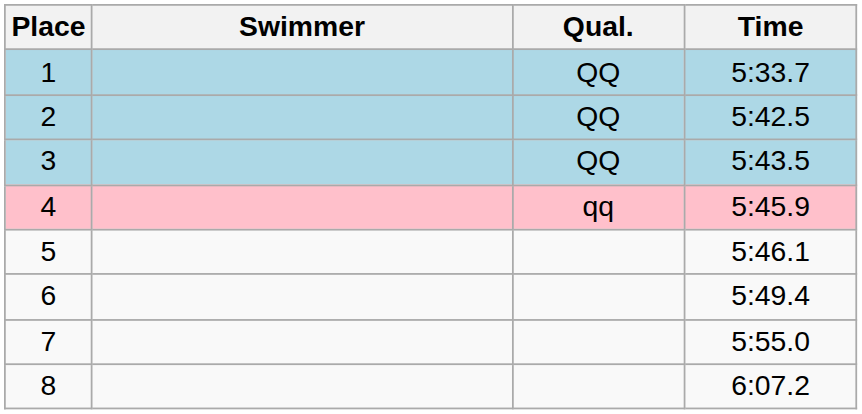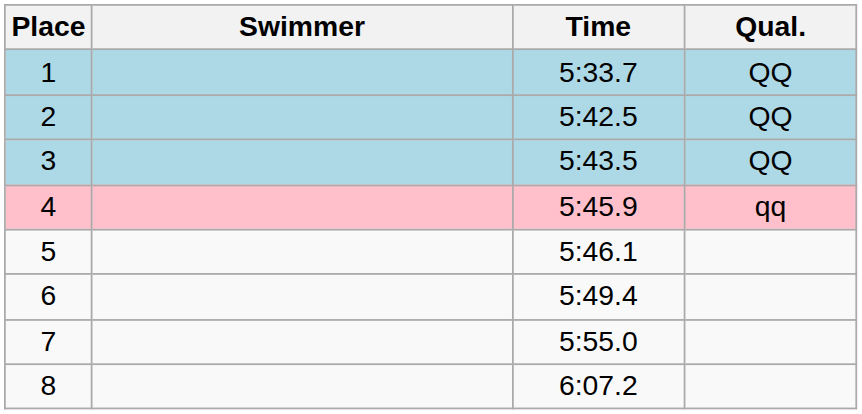columns swapped: Time <-> Qual.
